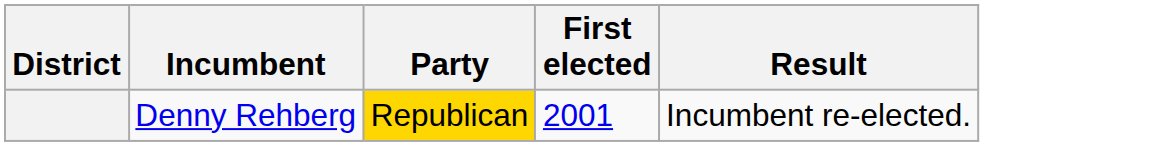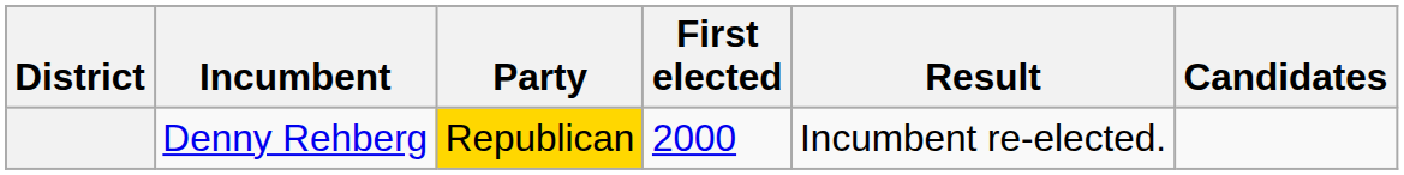+ column: Candidates
Denny Rehberg | First elected: 2001 -> 2000
